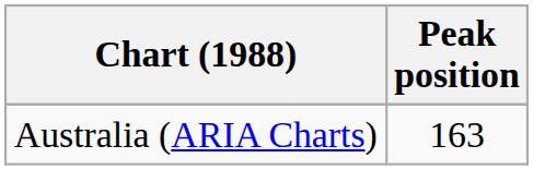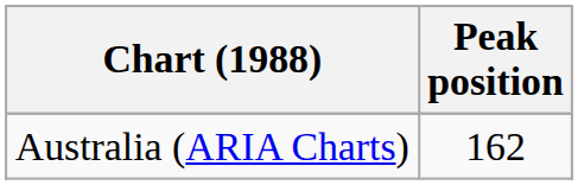Australia (ARIA Charts) | Peak position: 163 -> 162
